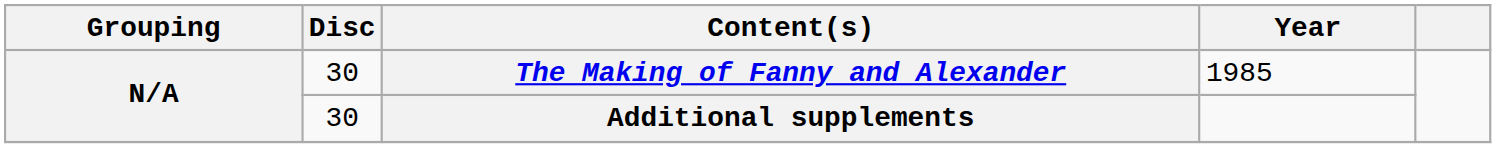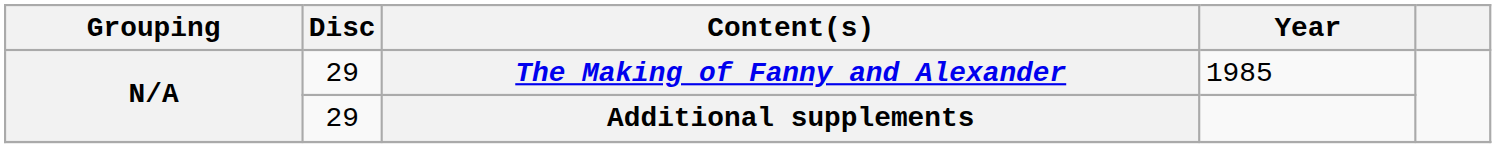The Making of Fanny and Alexander | Disc: 30 -> 29
Additional supplements | Disc: 30 -> 29
